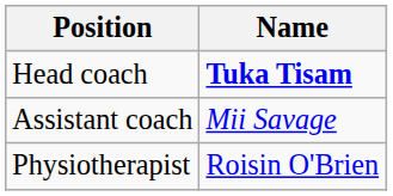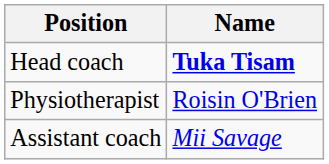rows swapped: Assistant coach <-> Physiotherapist
